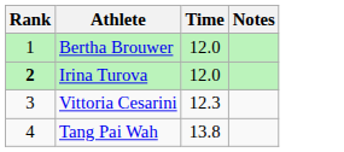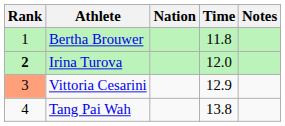+ column: Nation
Bertha Brouwer | Time: 12.0 -> 11.8
Vittoria Cesarini | Rank: no background -> lightsalmon background
Vittoria Cesarini | Time: 12.3 -> 12.9
